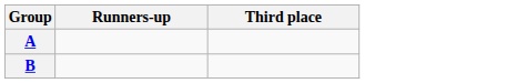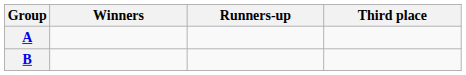+ column: Winners
